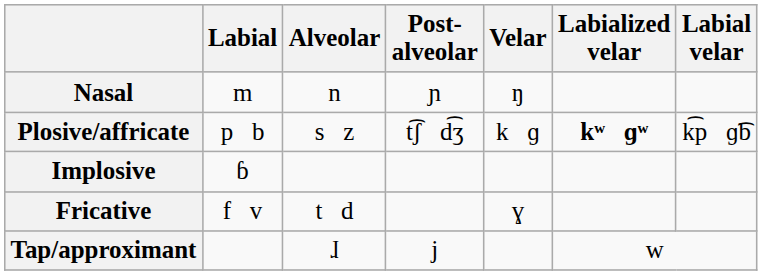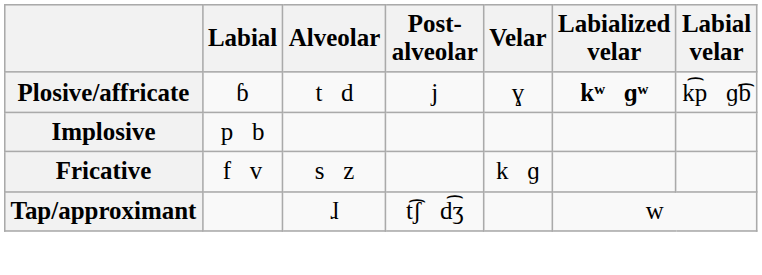- row: Nasal | m | n | ɲ | ŋ
Plosive/affricate | Labial: p b -> ɓ
Plosive/affricate | Alveolar: s z -> t d
Plosive/affricate | Post- alveolar: t͡ʃ d͡ʒ -> j
Plosive/affricate | Velar: k ɡ -> ɣ
Implosive | Labial: ɓ -> p b
Fricative | Alveolar: t d -> s z
Fricative | Velar: ɣ -> k ɡ
Tap/approximant | Post- alveolar: j -> t͡ʃ d͡ʒ
